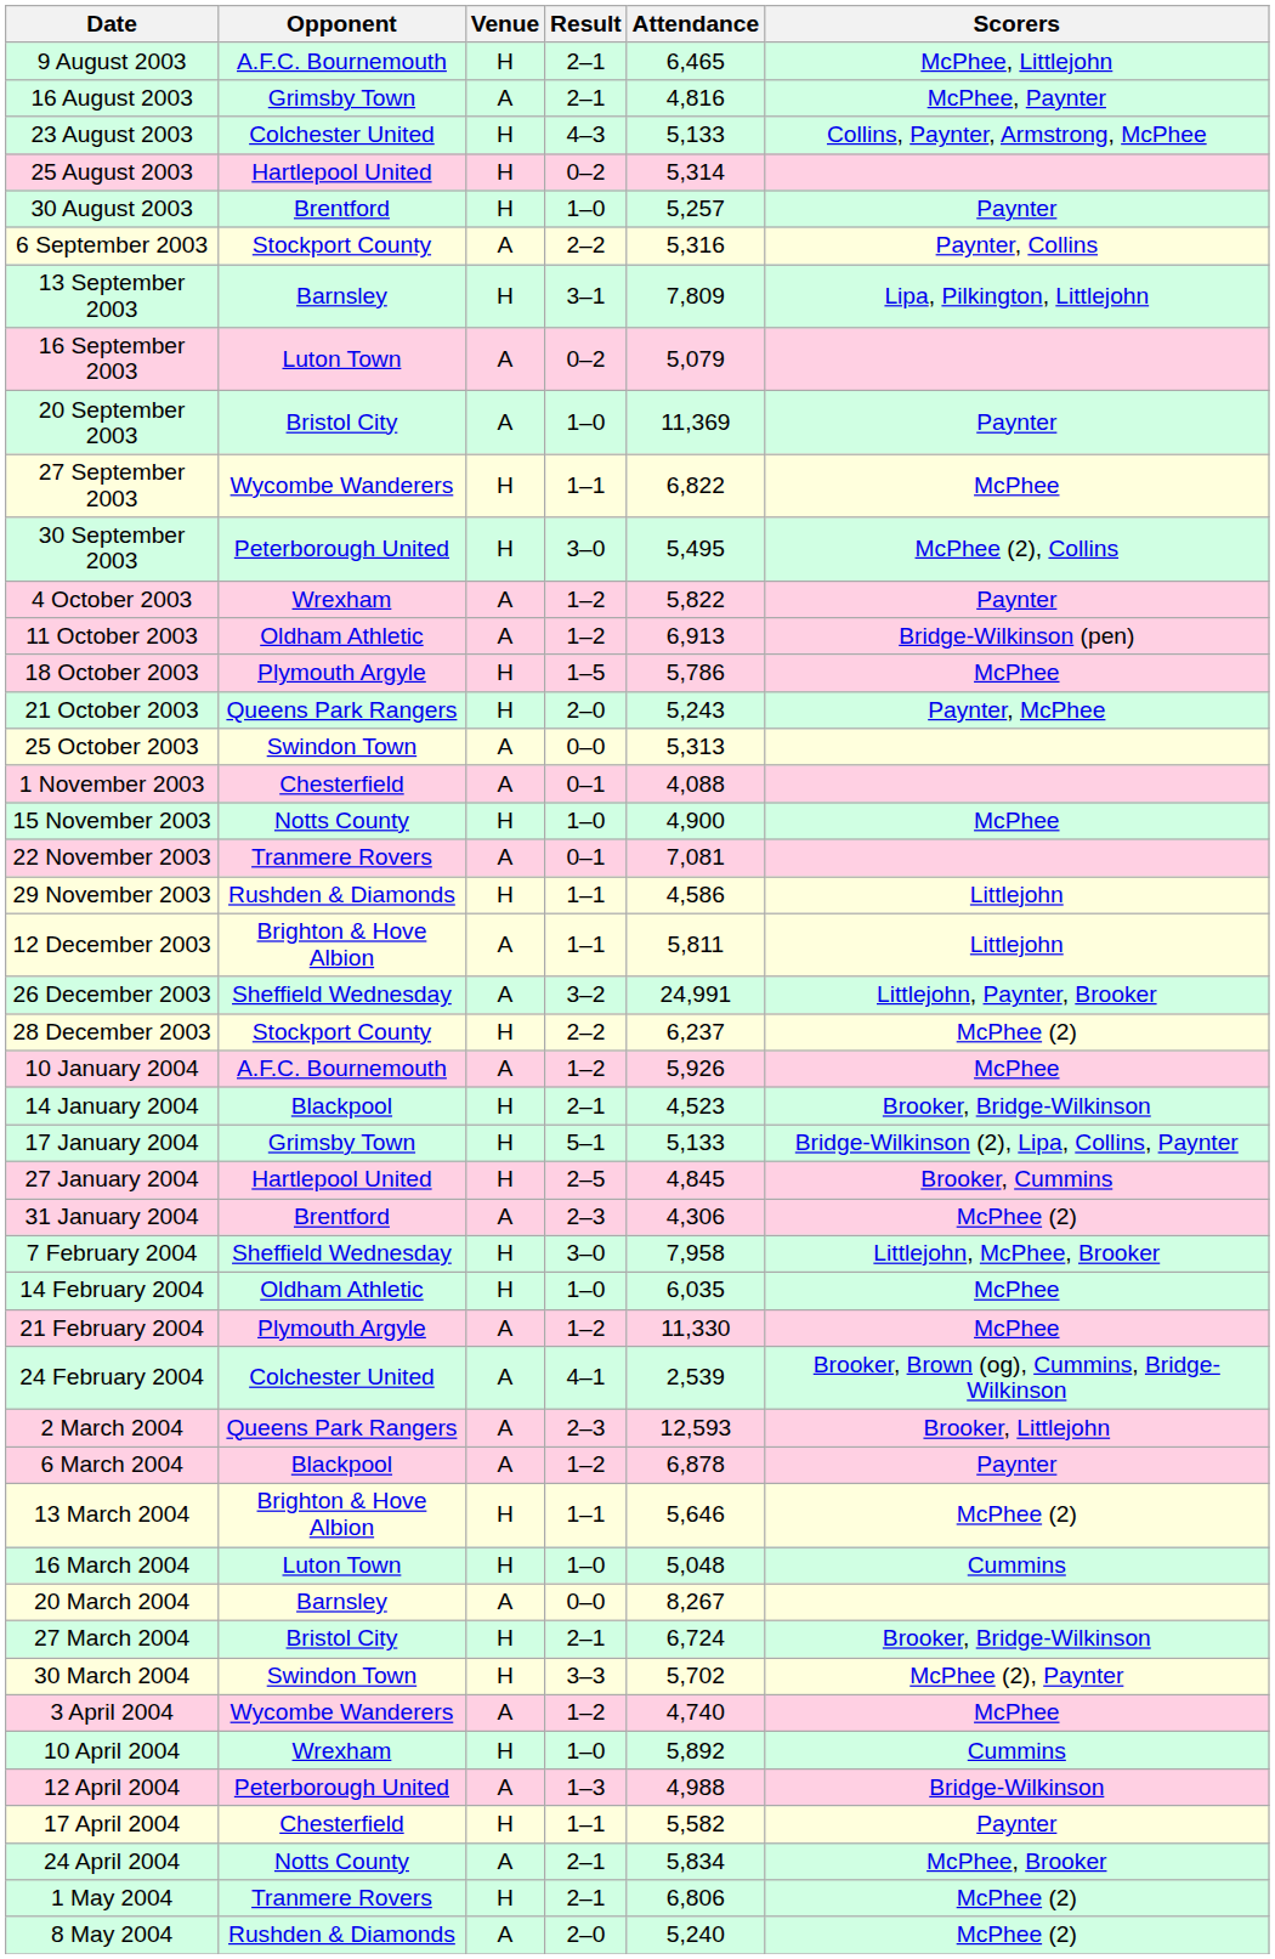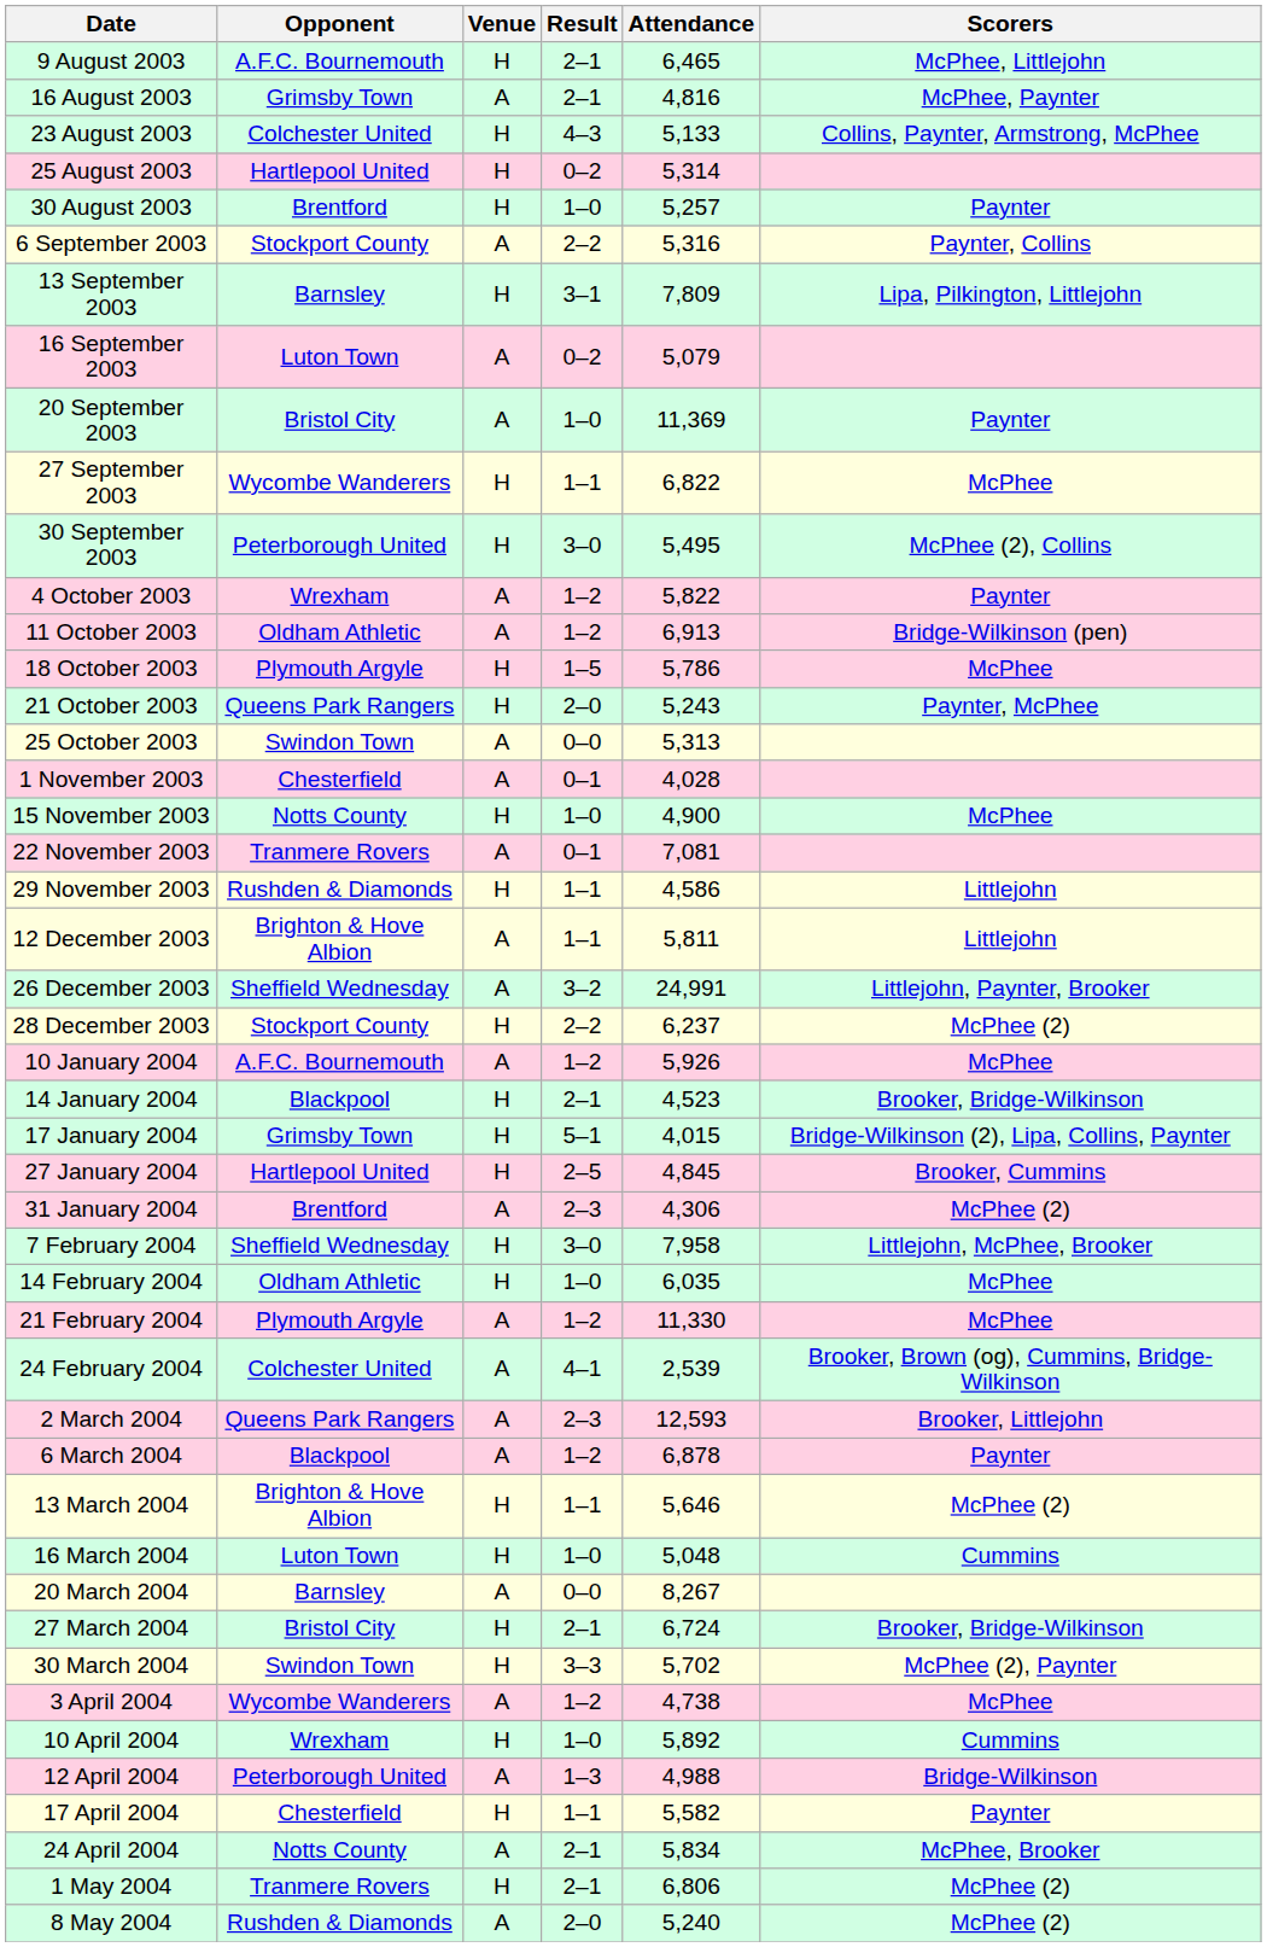1 November 2003 | Attendance: 4,088 -> 4,028
17 January 2004 | Attendance: 5,133 -> 4,015
3 April 2004 | Attendance: 4,740 -> 4,738
